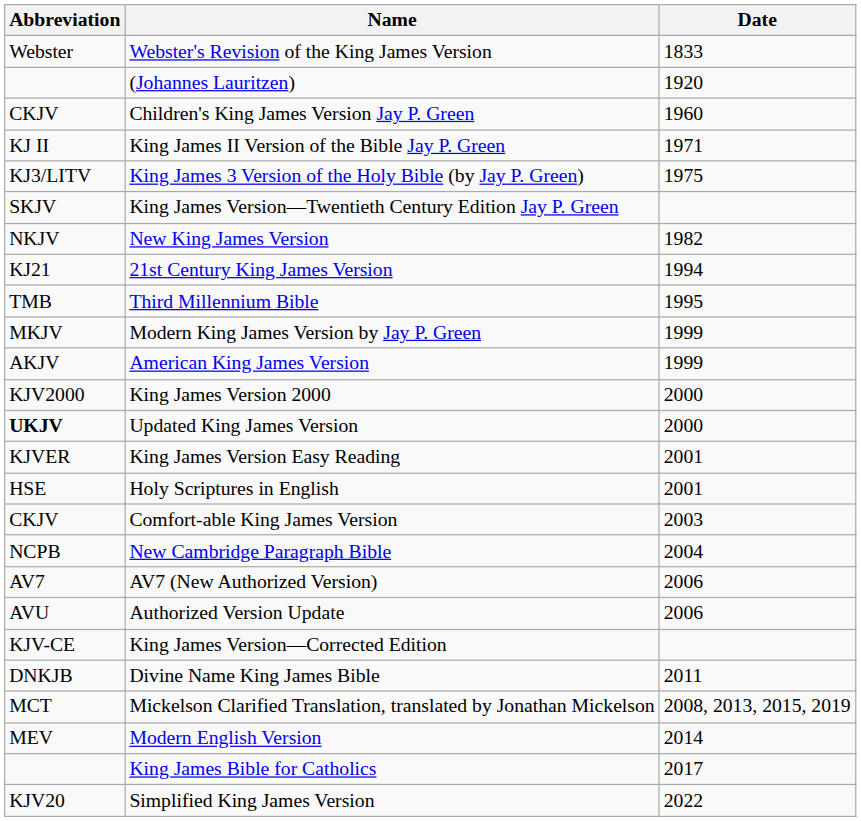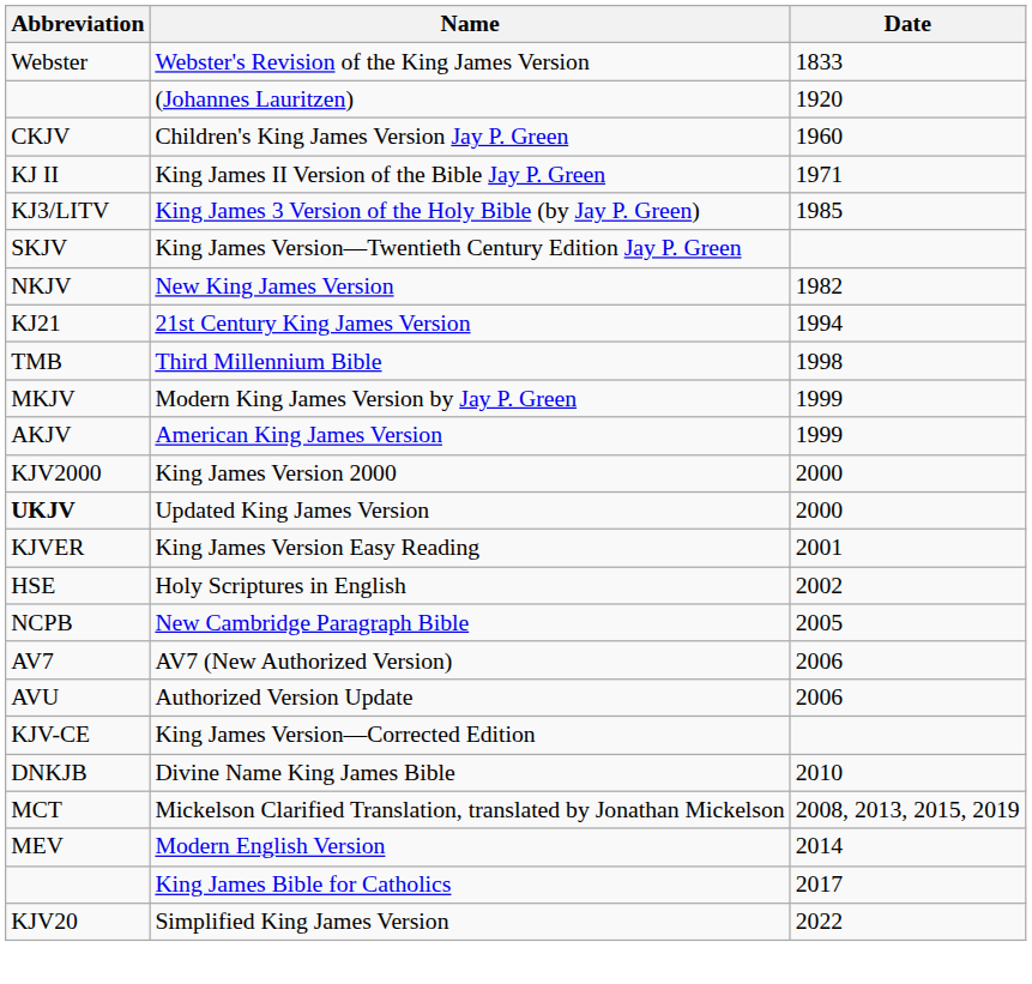King James 3 Version of the Holy Bible (by Jay P. Green) | Date: 1975 -> 1985
Third Millennium Bible | Date: 1995 -> 1998
Holy Scriptures in English | Date: 2001 -> 2002
- row: CKJV | Comfort-able King James Version | 2003
New Cambridge Paragraph Bible | Date: 2004 -> 2005
Divine Name King James Bible | Date: 2011 -> 2010
